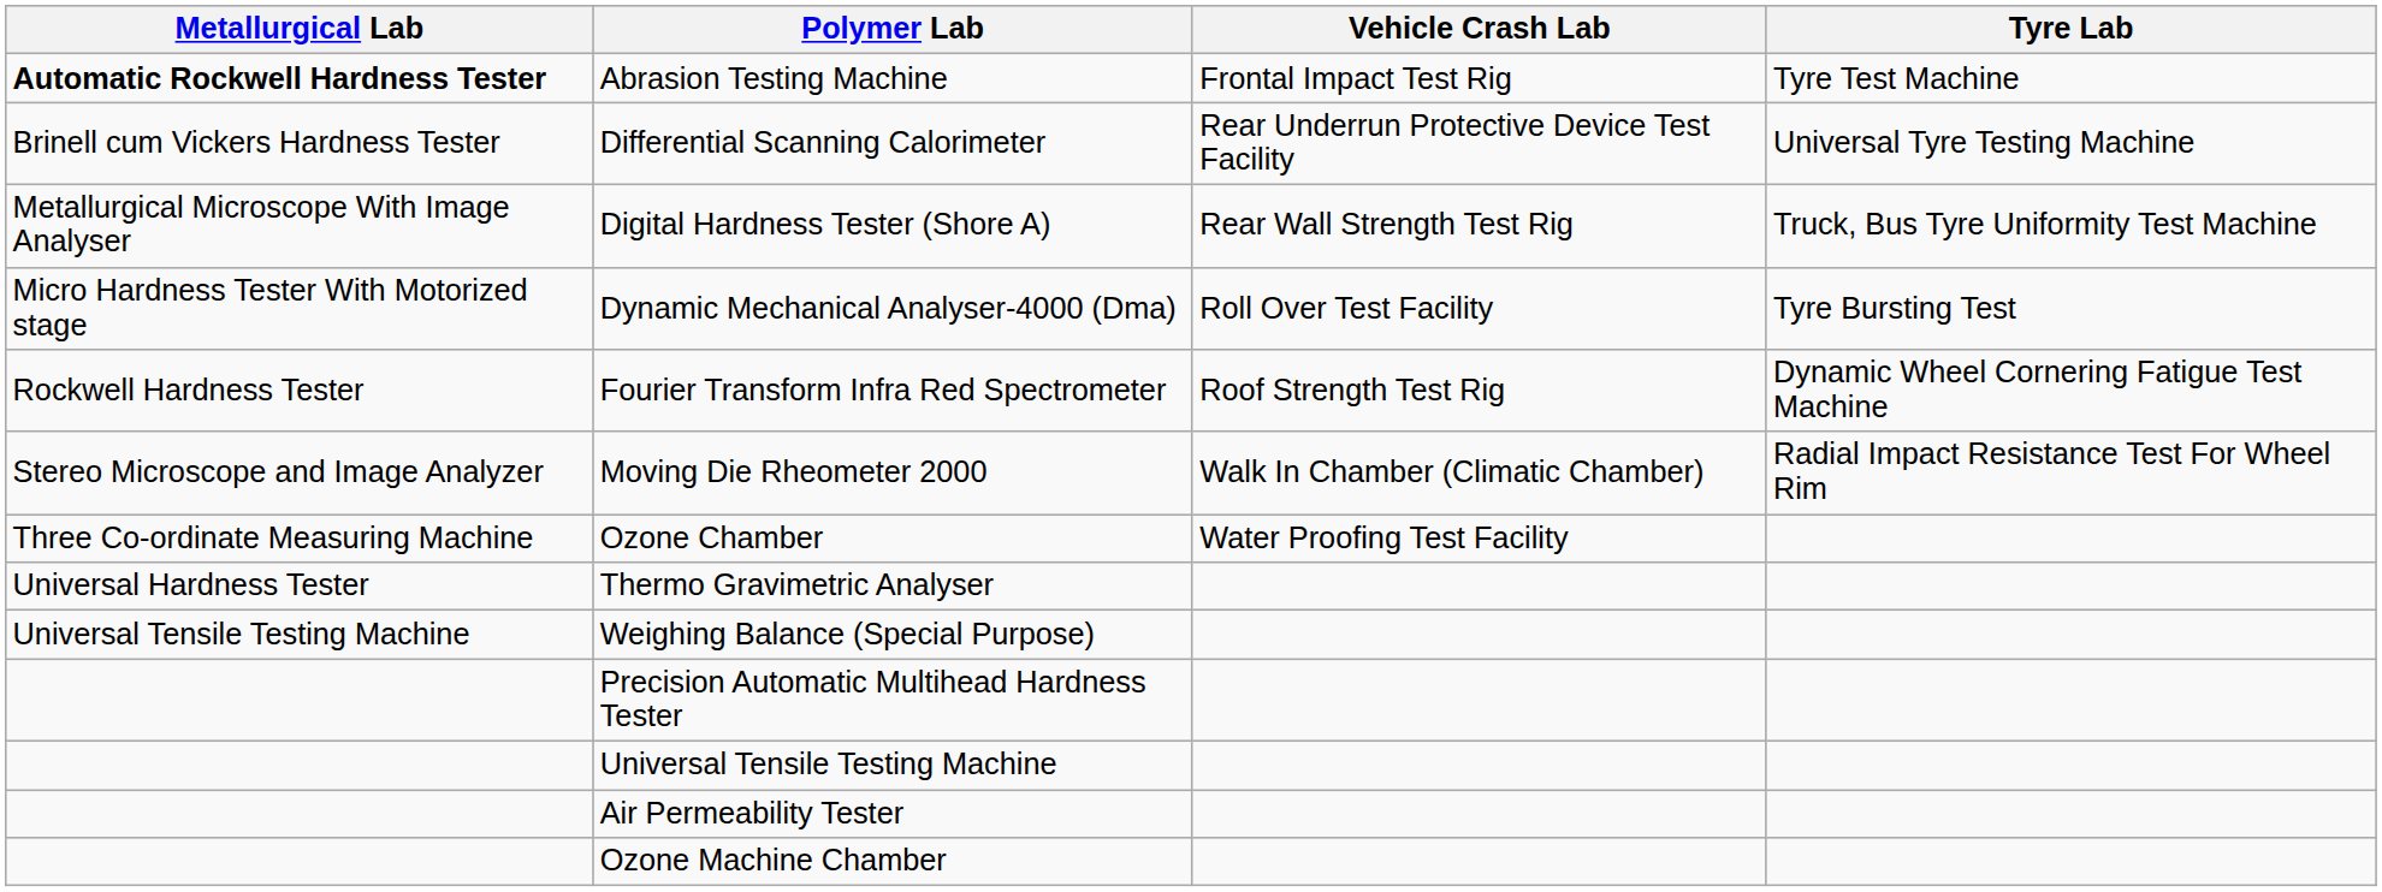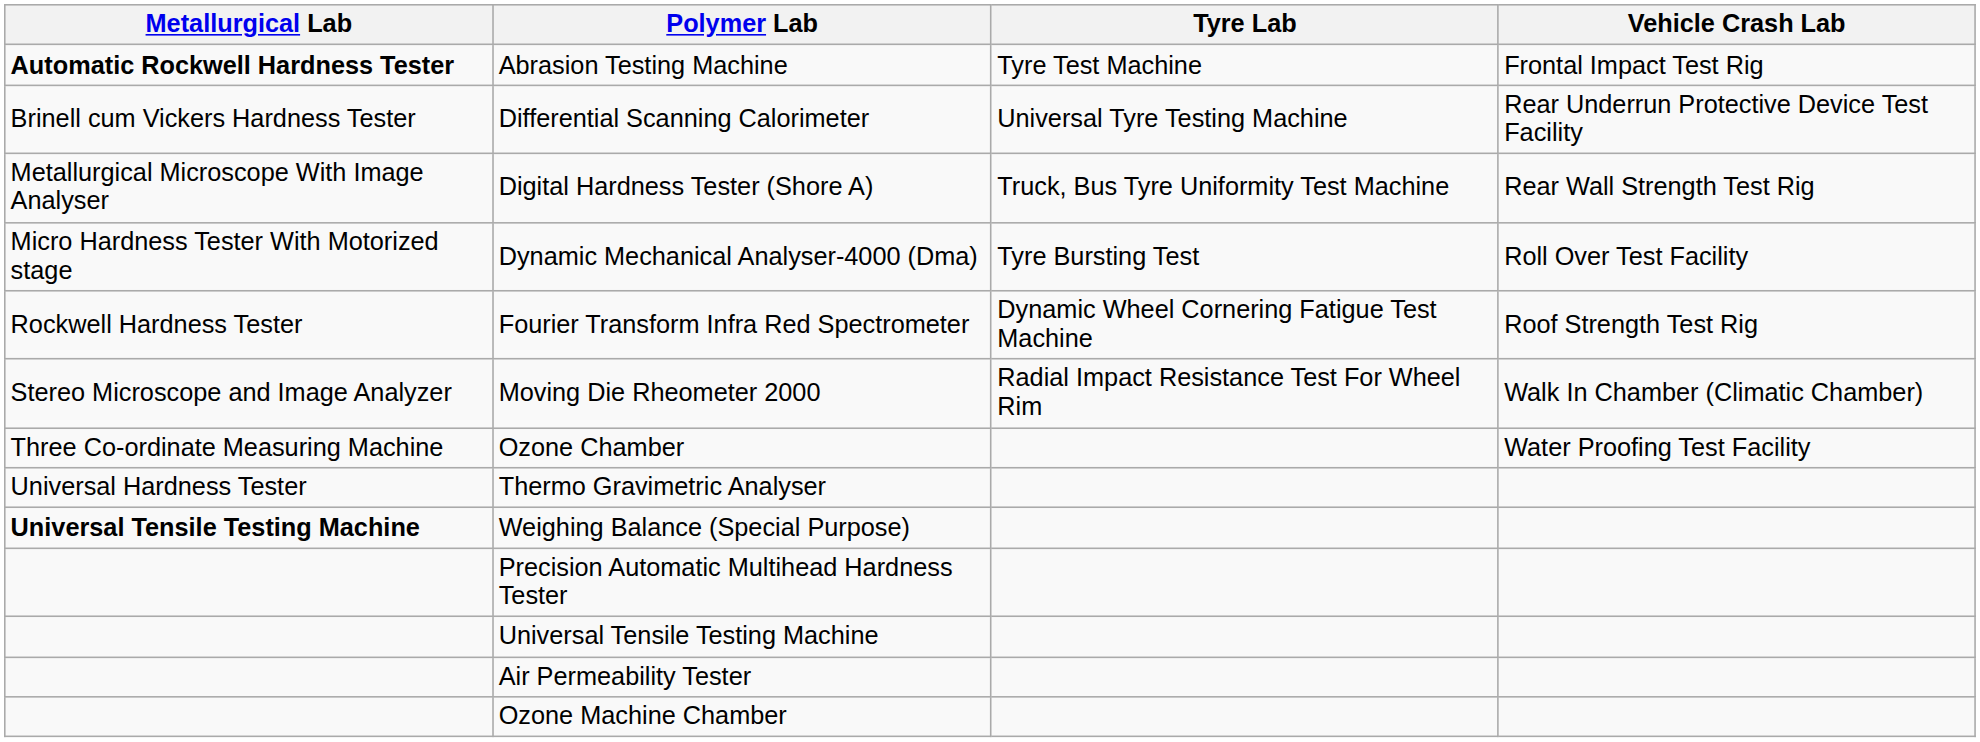columns swapped: Tyre Lab <-> Vehicle Crash Lab
Weighing Balance (Special Purpose) | Metallurgical Lab: normal -> bold
